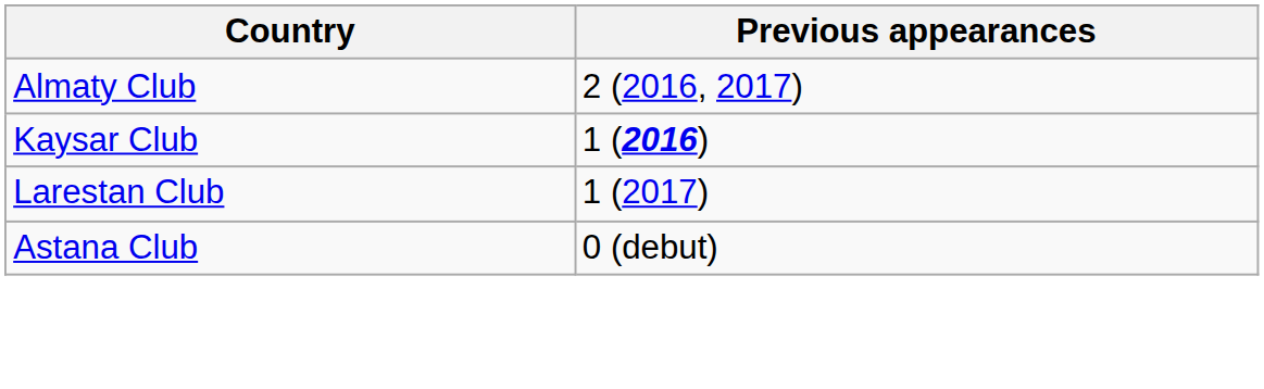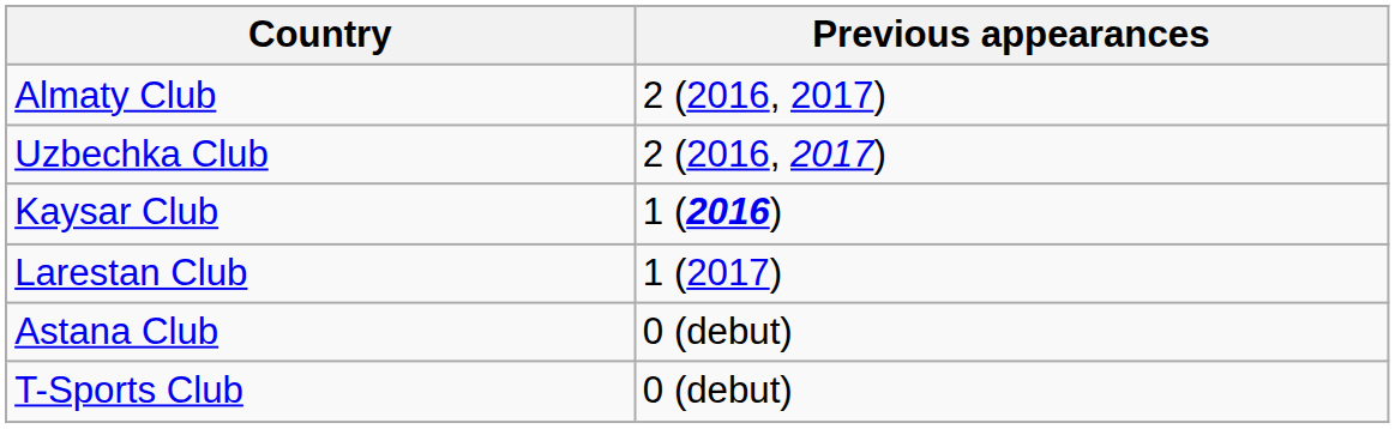+ row: Uzbechka Club | 2 (2016, 2017)
+ row: T-Sports Club | 0 (debut)
